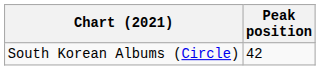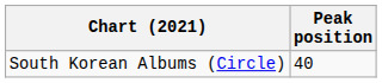South Korean Albums (Circle) | Peak position: 42 -> 40
